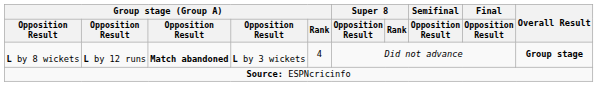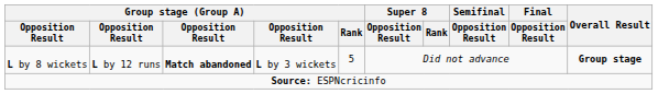L by 8 wickets | Group stage (Group A) / Rank: 4 -> 5
